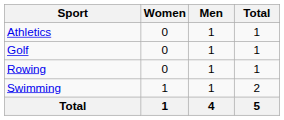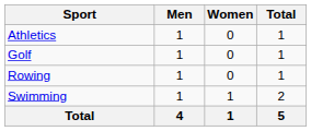columns swapped: Men <-> Women
